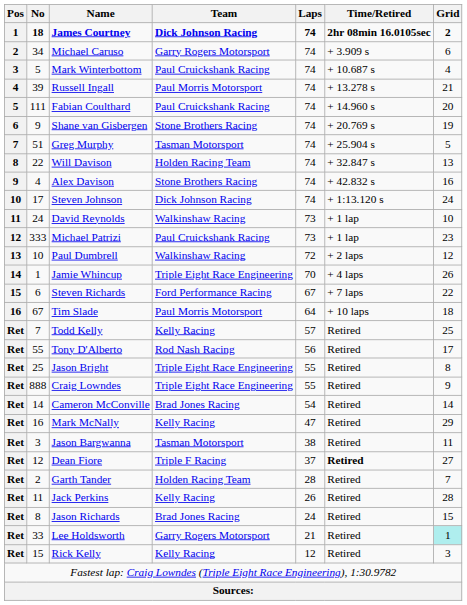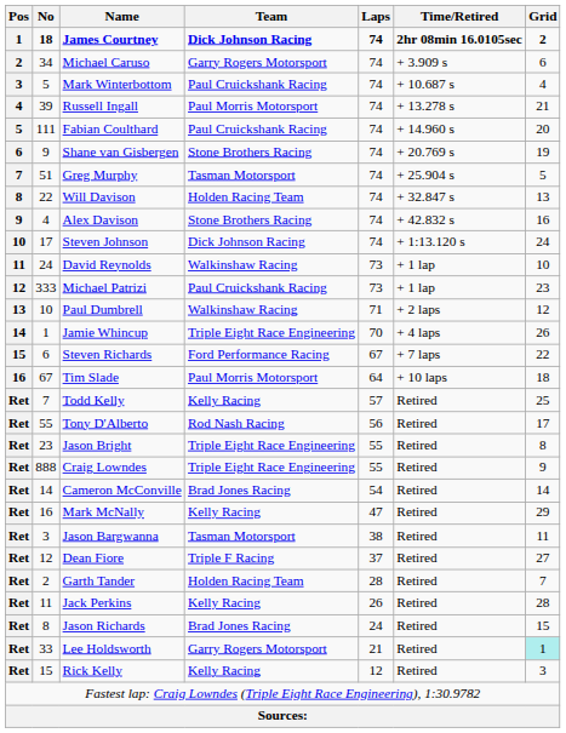Paul Dumbrell | Laps: 72 -> 71
Jason Bright | No: 25 -> 23
Dean Fiore | Time/Retired: bold -> normal
